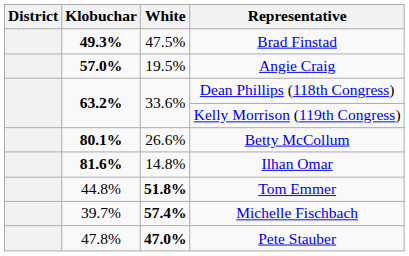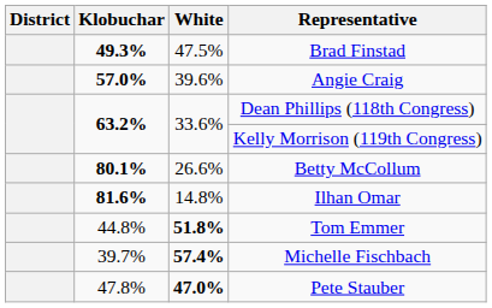Angie Craig | White: 19.5% -> 39.6%
